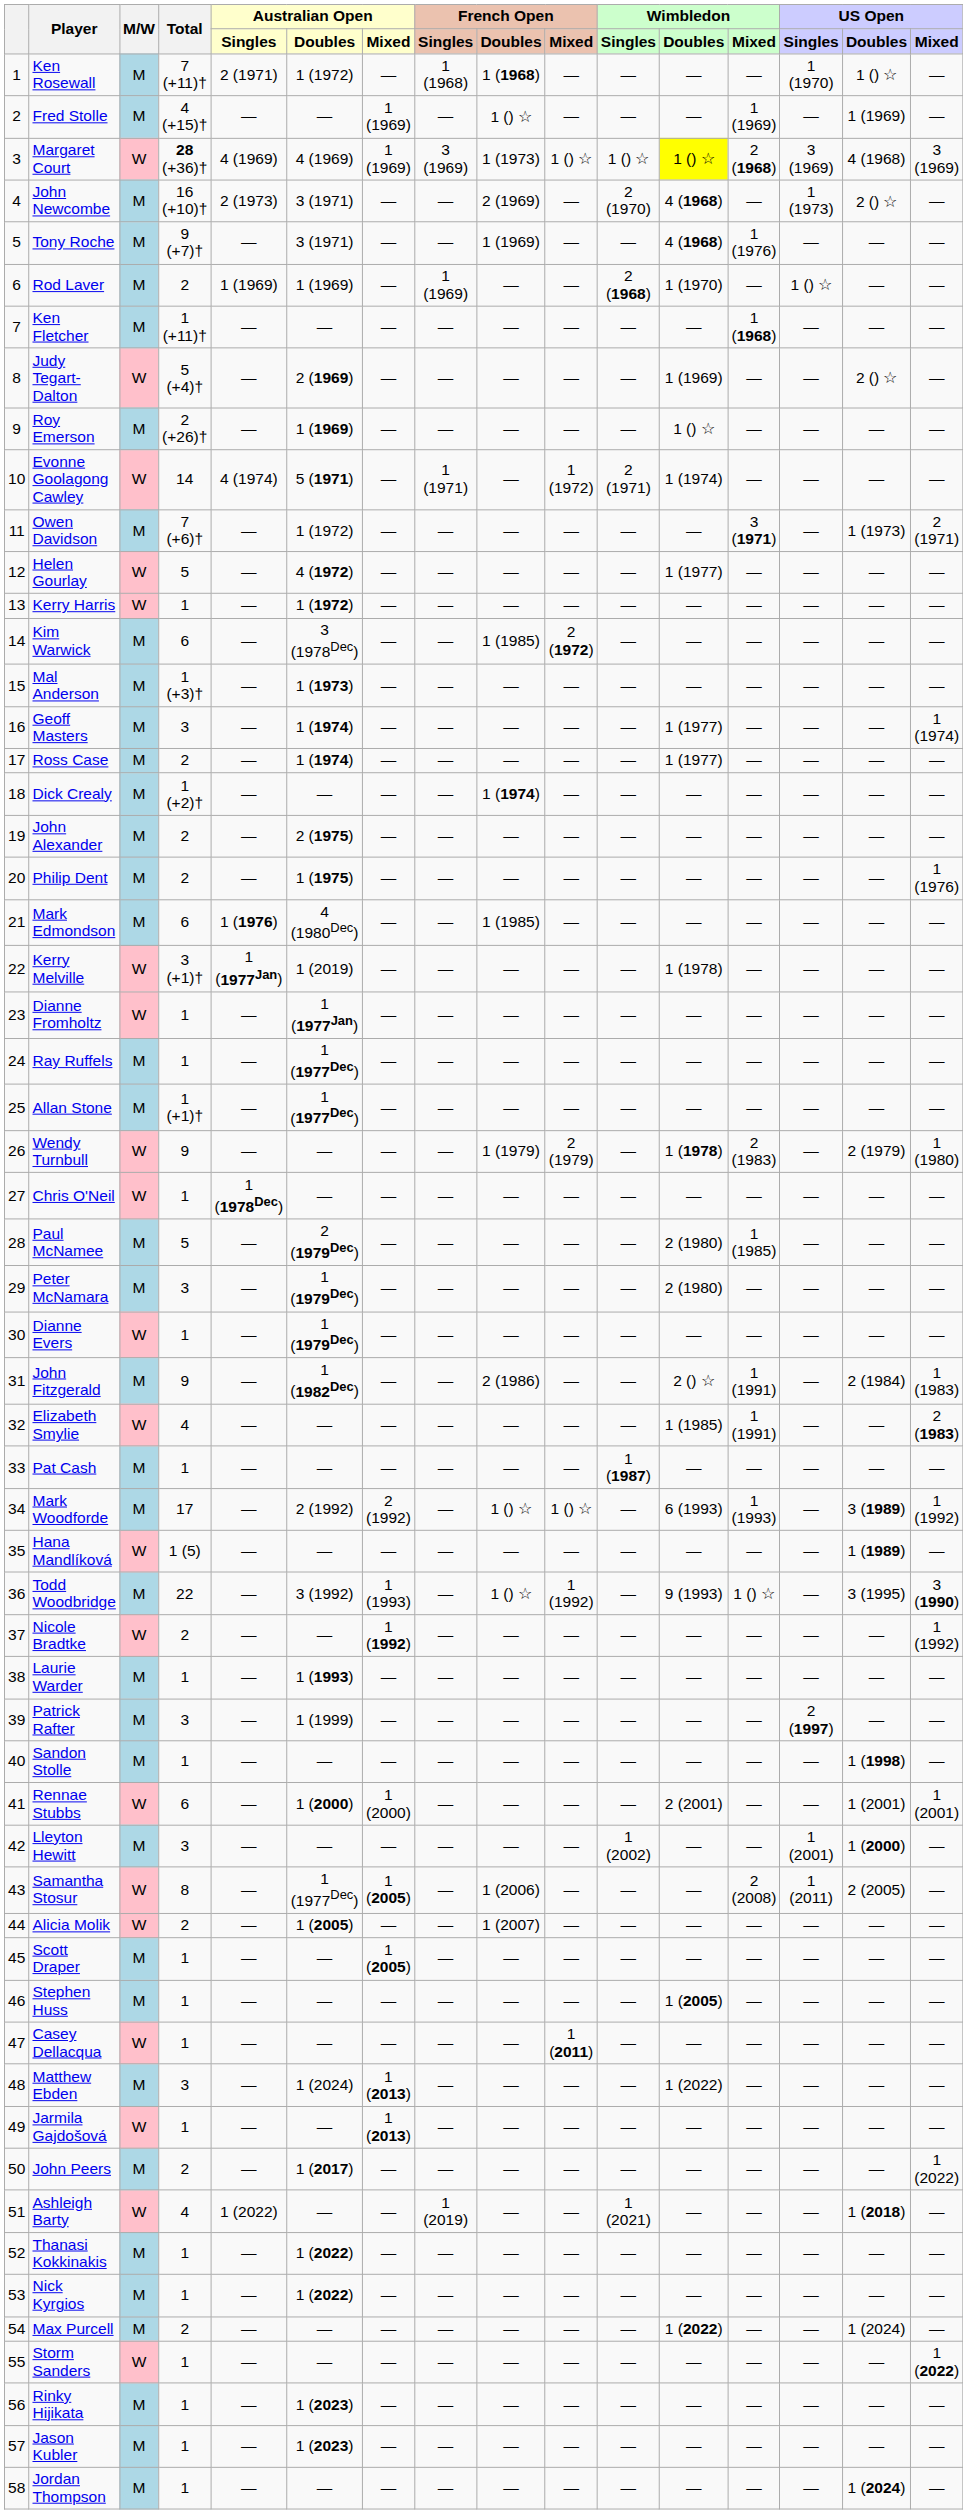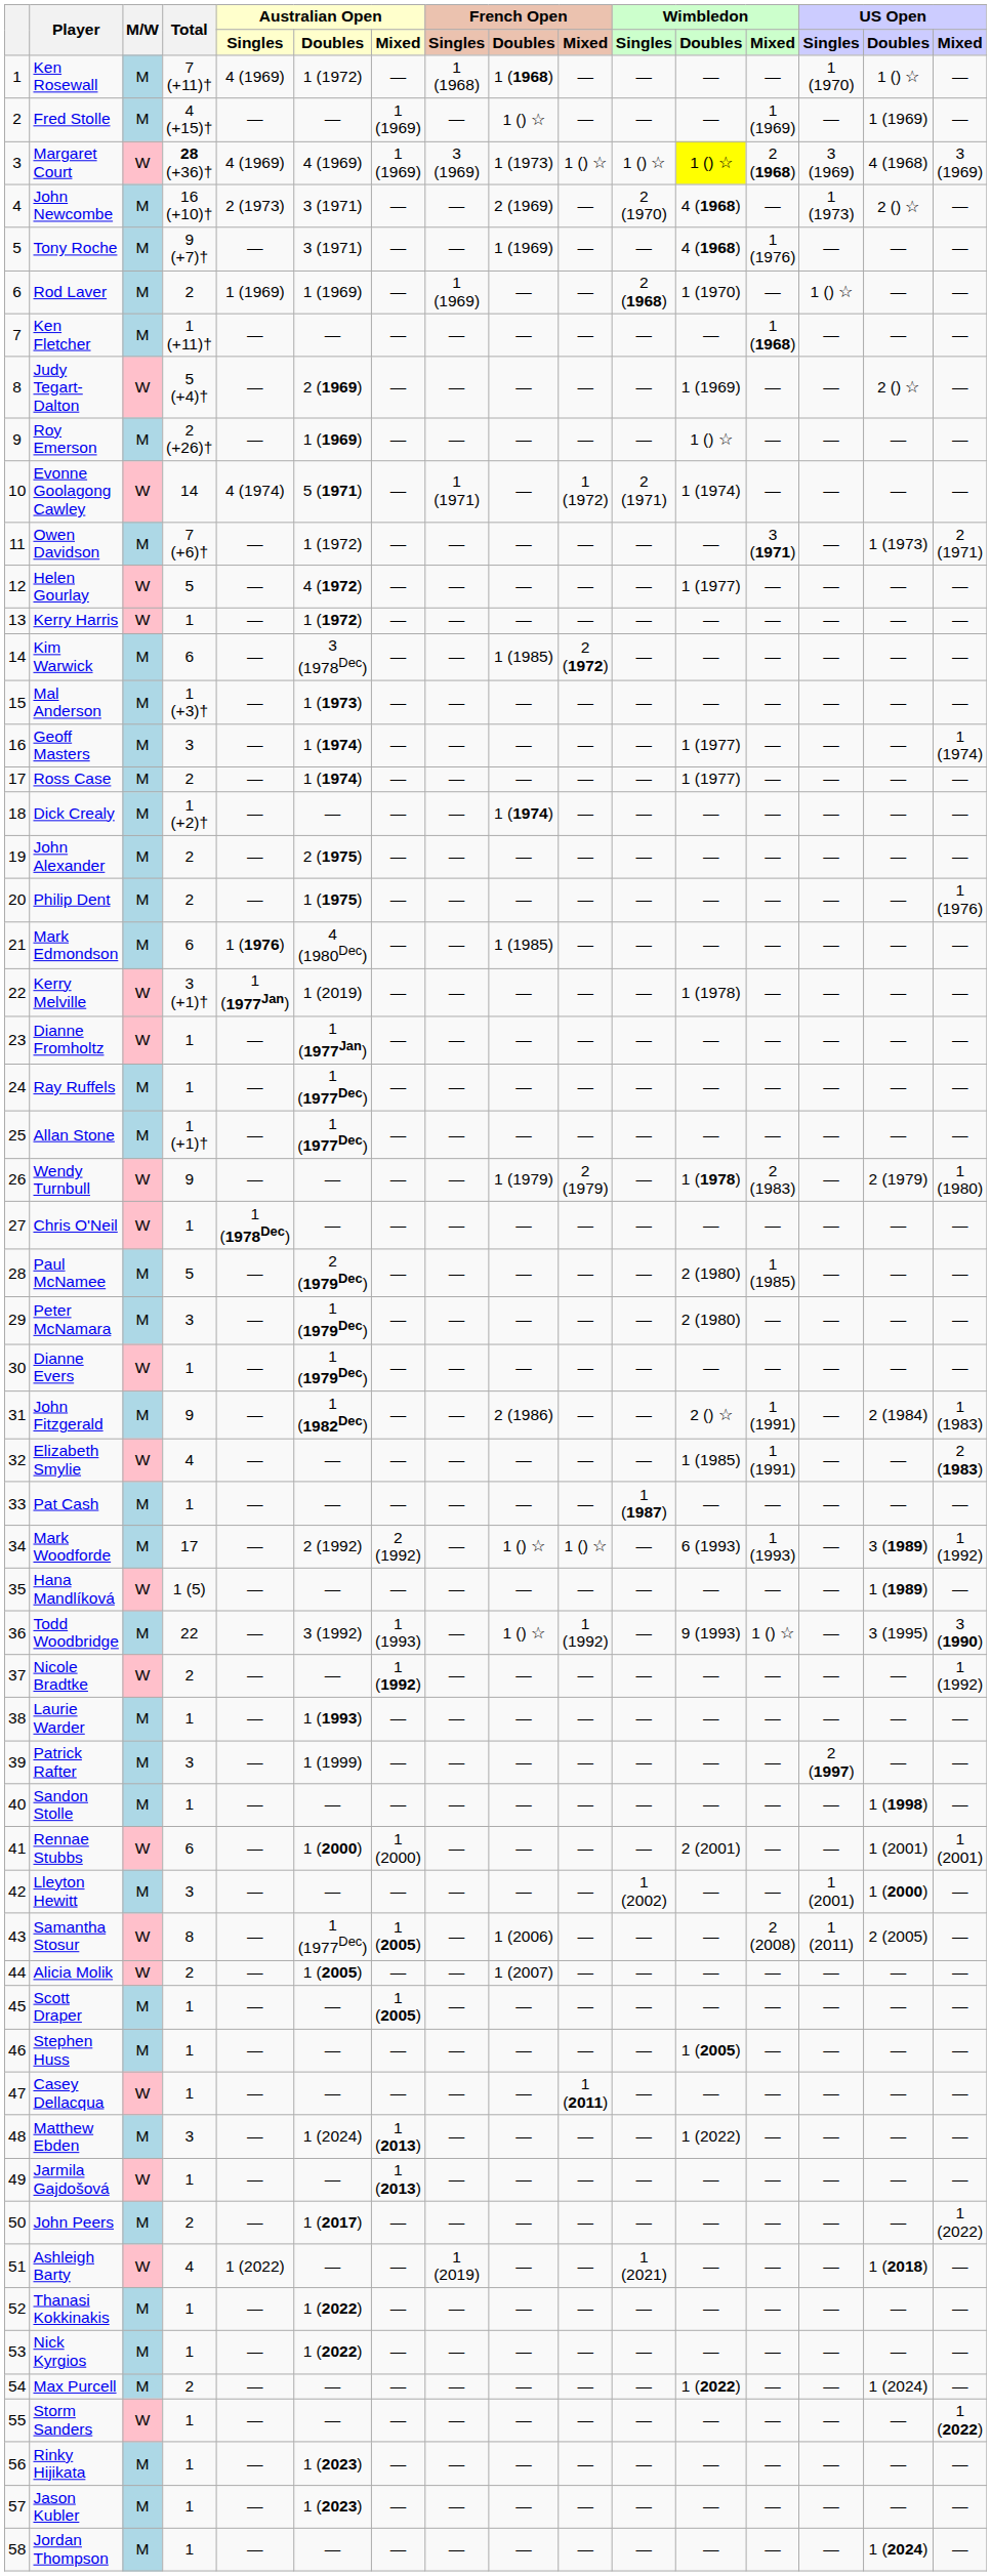Ken Rosewall | Australian Open / Singles: 2 (1971) -> 4 (1969)
